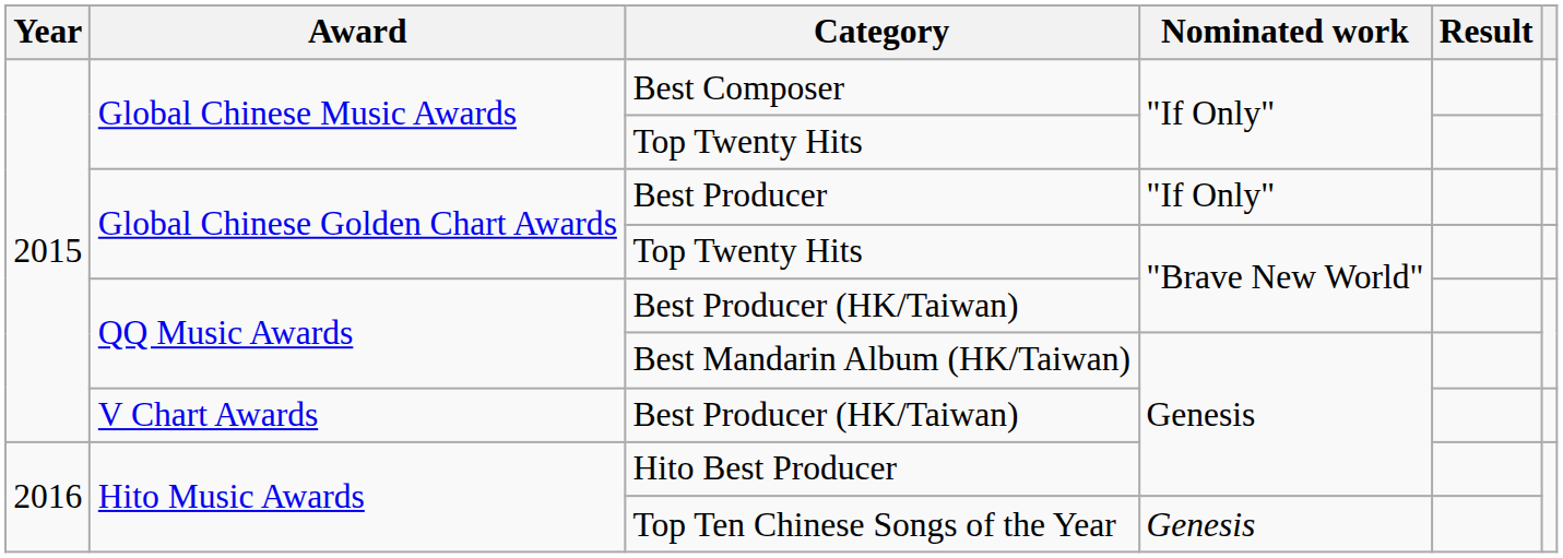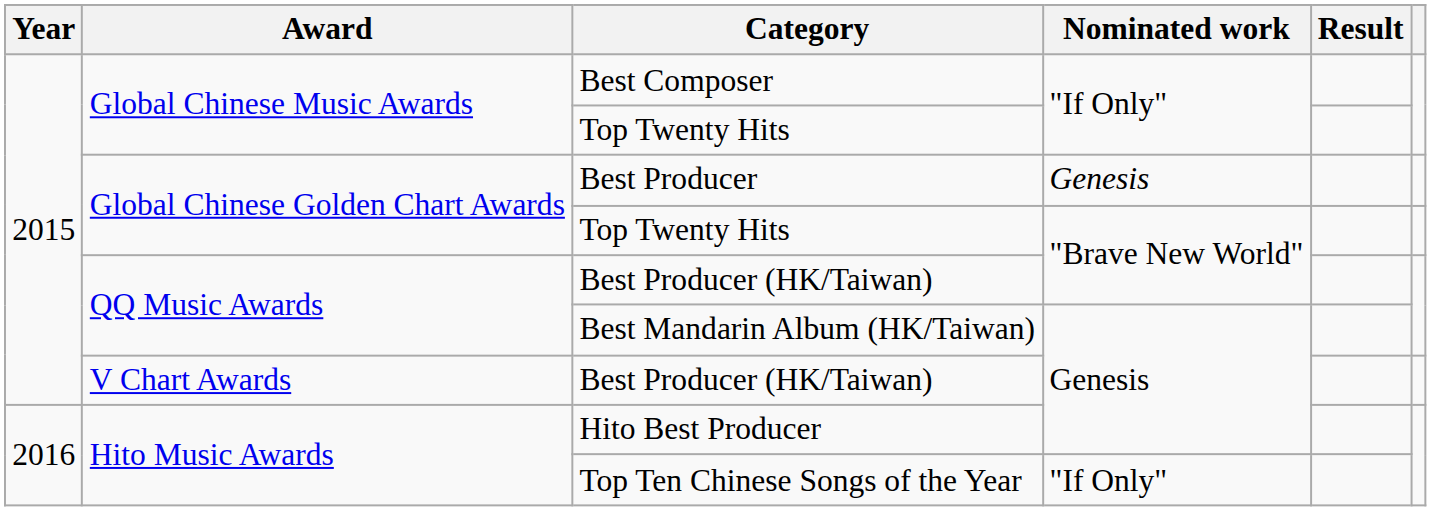Best Producer | Nominated work: "If Only" -> Genesis
Top Ten Chinese Songs of the Year | Nominated work: Genesis -> "If Only"
